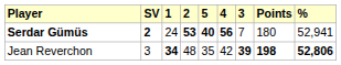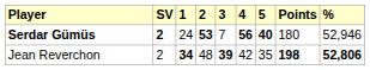columns swapped: 3 <-> 5
Serdar Gümüs | %: 52,941 -> 52,946
Jean Reverchon | SV: 3 -> 2
